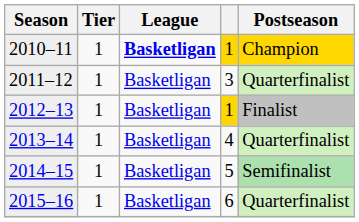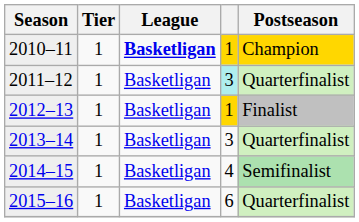2011–12 | column 4: no background -> paleturquoise background
2013–14 | column 4: 4 -> 3
2014–15 | column 4: 5 -> 4
